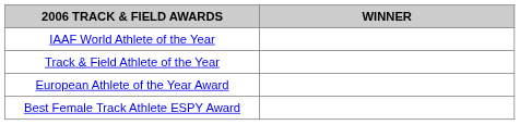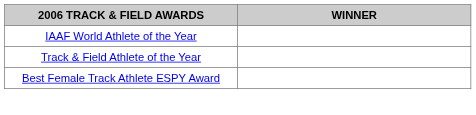- row: European Athlete of the Year Award
